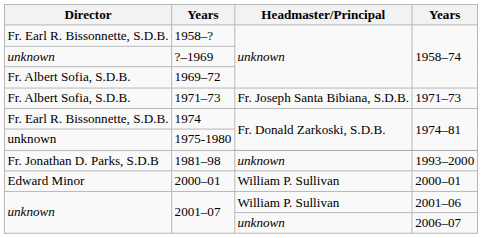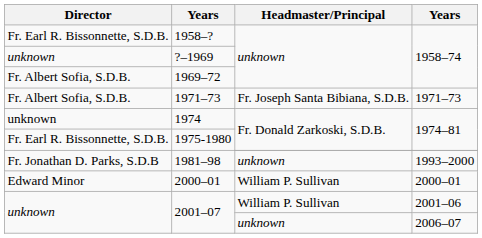1974 | Director: Fr. Earl R. Bissonnette, S.D.B. -> unknown
1975-1980 | Director: unknown -> Fr. Earl R. Bissonnette, S.D.B.
